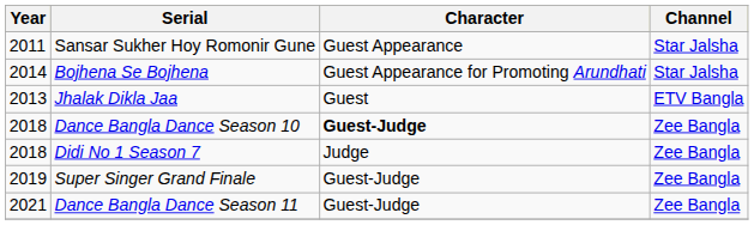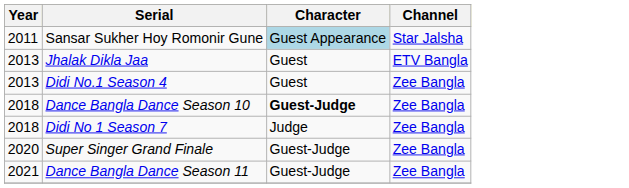Sansar Sukher Hoy Romonir Gune | Character: no background -> lightblue background
- row: 2014 | Bojhena Se Bojhena | Guest Appearance for Promoting Arundhati | Star Jalsha
+ row: 2013 | Didi No.1 Season 4 | Guest | Zee Bangla
Super Singer Grand Finale | Year: 2019 -> 2020
